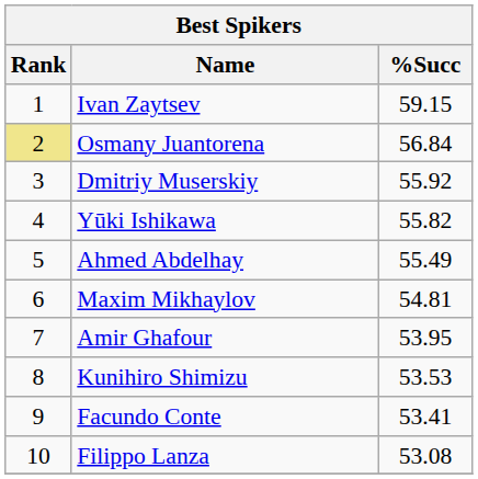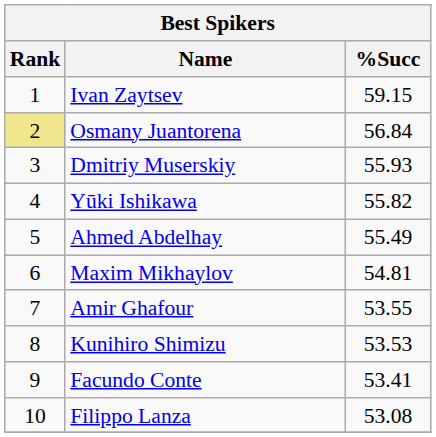Dmitriy Muserskiy | %Succ: 55.92 -> 55.93
Amir Ghafour | %Succ: 53.95 -> 53.55
